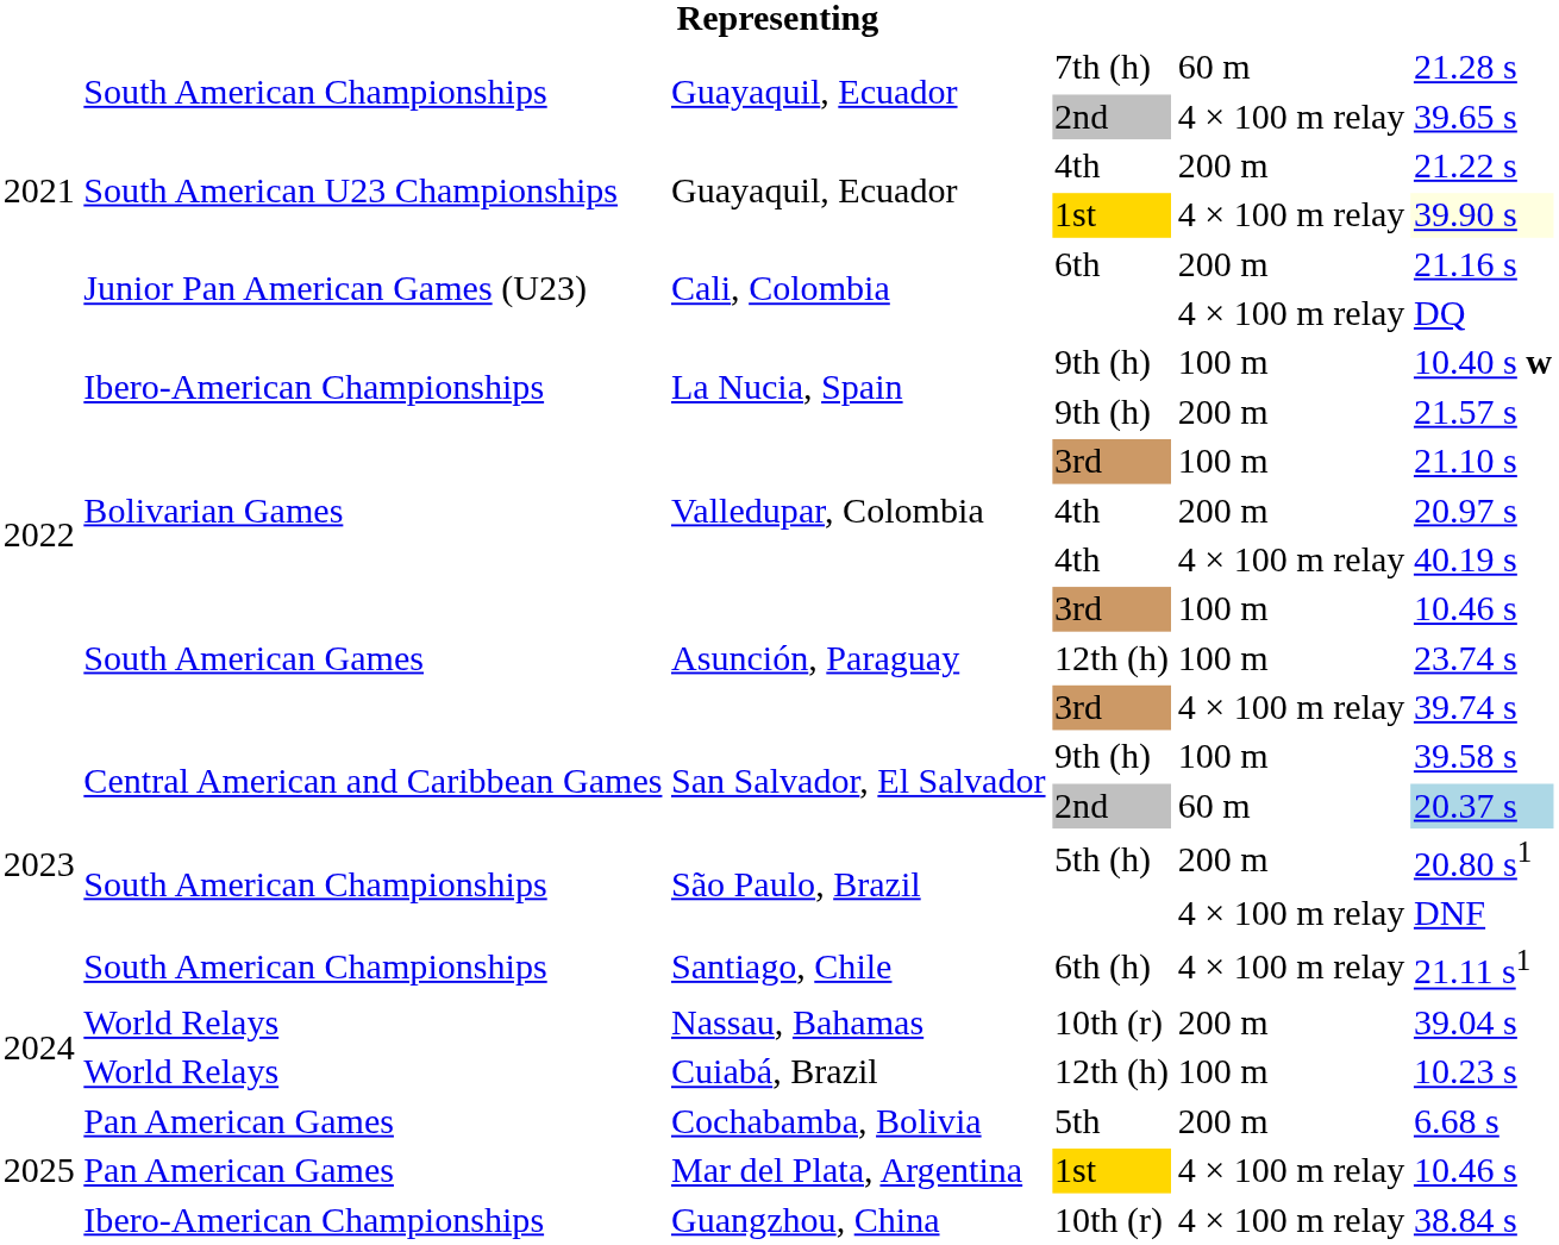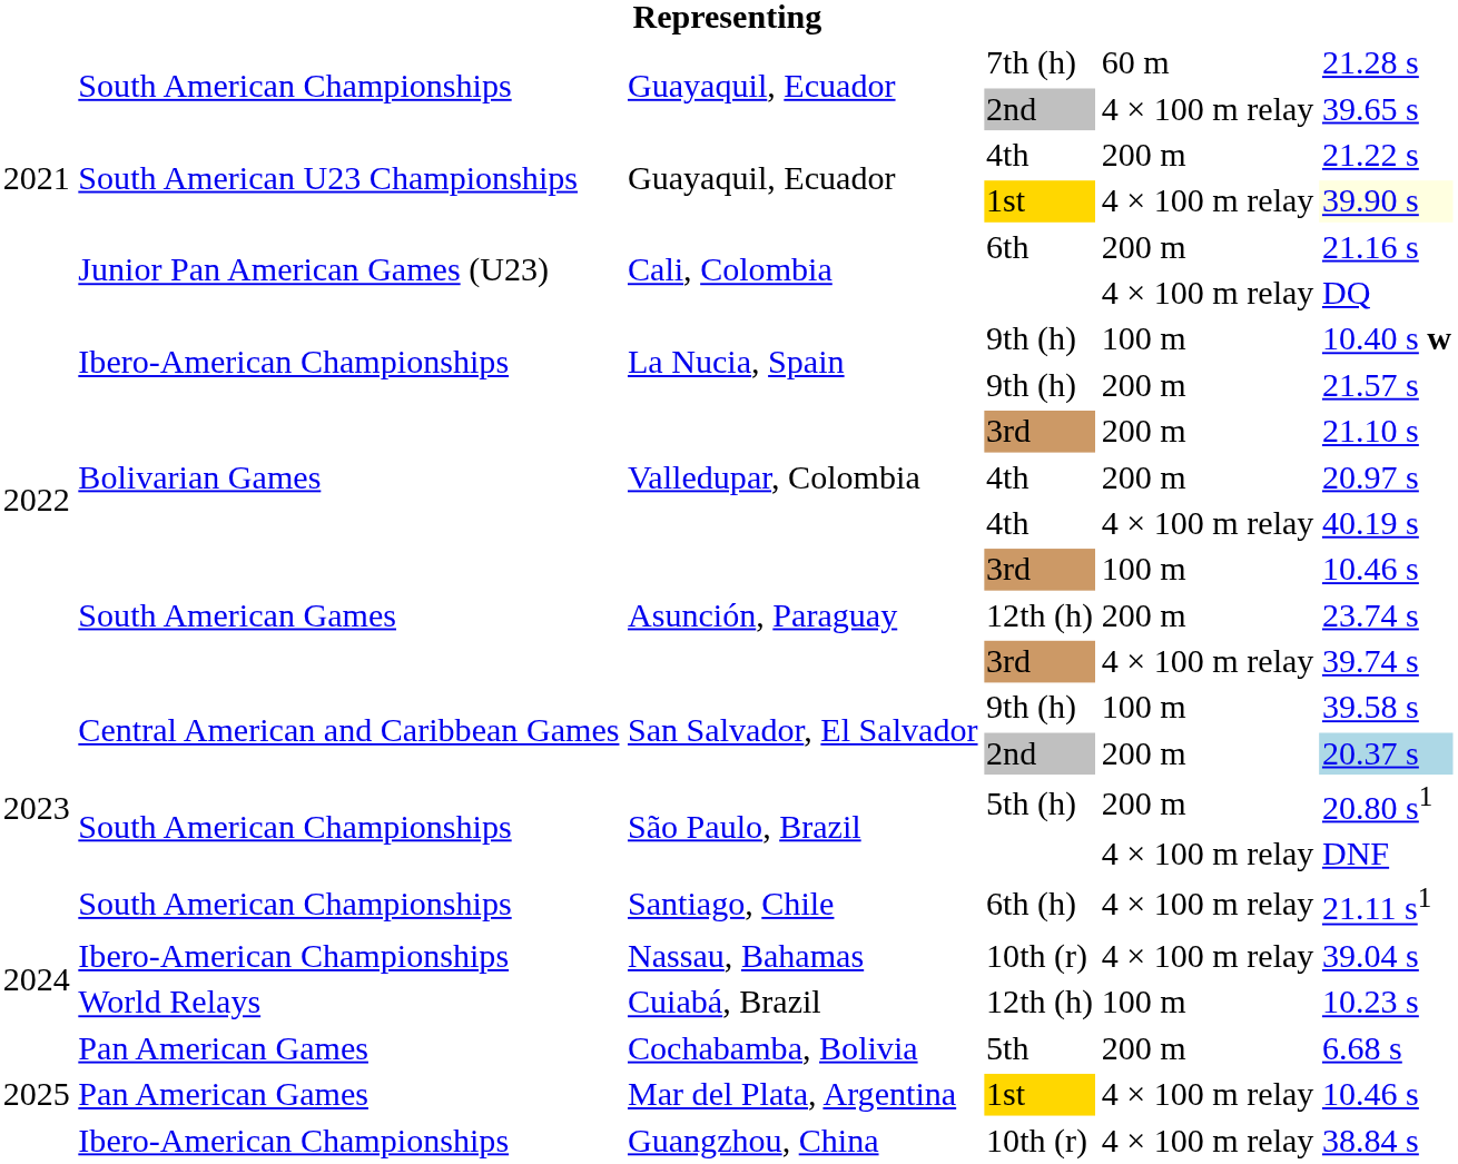Valledupar, Colombia / 3rd | column 5: 100 m -> 200 m
Asunción, Paraguay / 12th (h) | column 5: 100 m -> 200 m
San Salvador, El Salvador / 2nd | column 5: 60 m -> 200 m
Nassau, Bahamas | column 2: World Relays -> Ibero-American Championships
Nassau, Bahamas | column 5: 200 m -> 4 × 100 m relay
